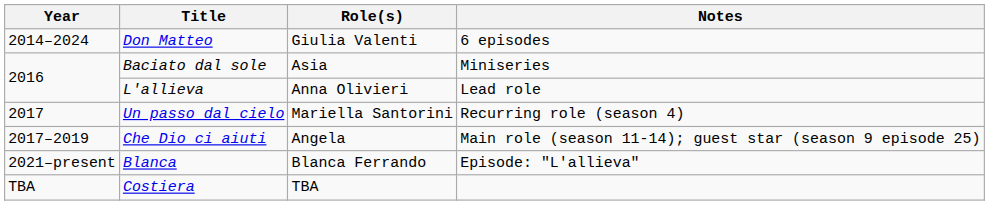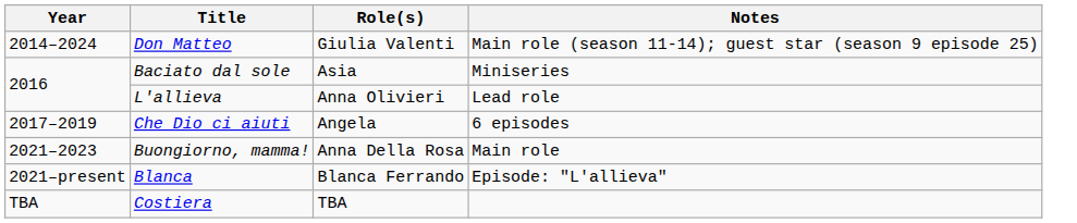Don Matteo | Notes: 6 episodes -> Main role (season 11-14); guest star (season 9 episode 25)
- row: 2017 | Un passo dal cielo | Mariella Santorini | Recurring role (season 4)
Che Dio ci aiuti | Notes: Main role (season 11-14); guest star (season 9 episode 25) -> 6 episodes
+ row: 2021–2023 | Buongiorno, mamma! | Anna Della Rosa | Main role
